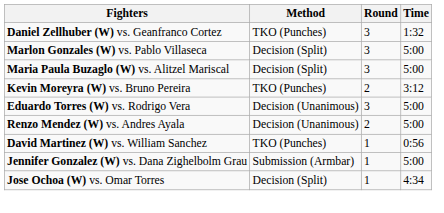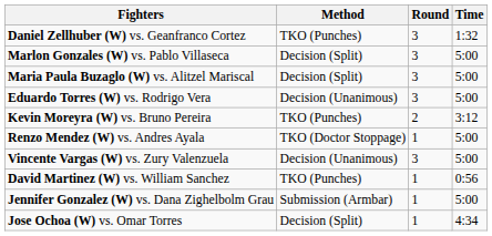rows swapped: Kevin Moreyra (W) vs. Bruno Pereira <-> Eduardo Torres (W) vs. Rodrigo Vera
Renzo Mendez (W) vs. Andres Ayala | Method: Decision (Unanimous) -> TKO (Doctor Stoppage)
Renzo Mendez (W) vs. Andres Ayala | Round: 2 -> 1
+ row: Vincente Vargas (W) vs. Zury Valenzuela | Decision (Unanimous) | 3 | 5:00
